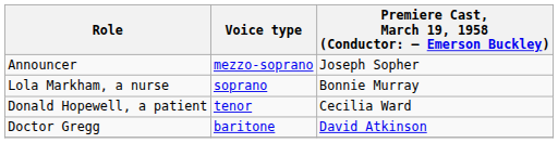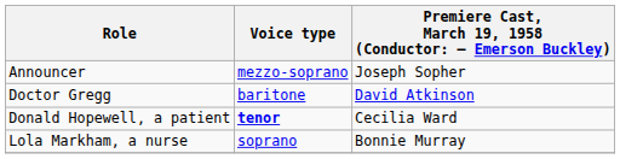rows swapped: Lola Markham, a nurse <-> Doctor Gregg
Donald Hopewell, a patient | Voice type: normal -> bold
